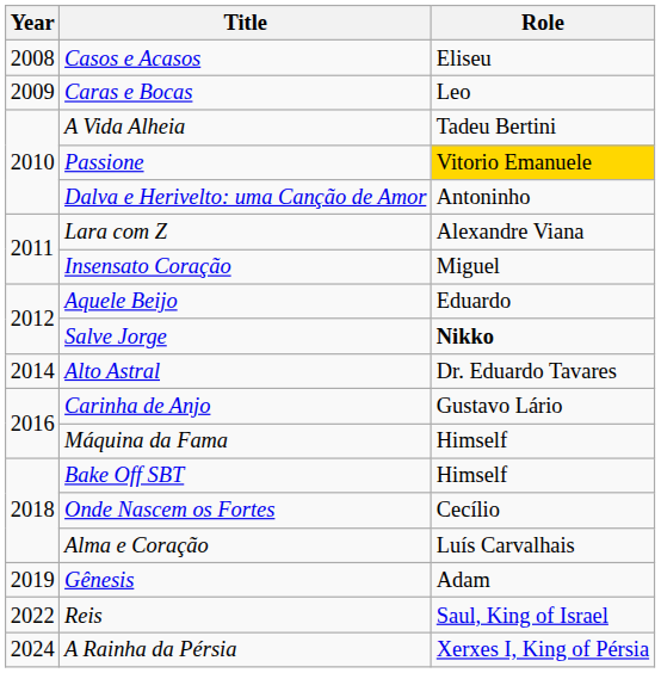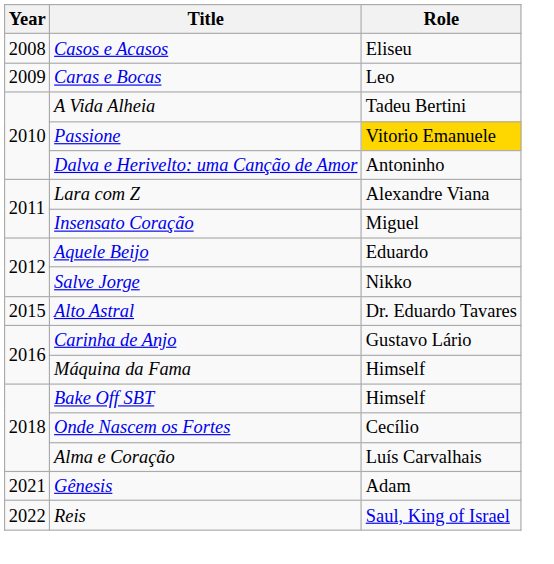Salve Jorge | Role: bold -> normal
Alto Astral | Year: 2014 -> 2015
Gênesis | Year: 2019 -> 2021
- row: 2024 | A Rainha da Pérsia | Xerxes I, King of Pérsia
